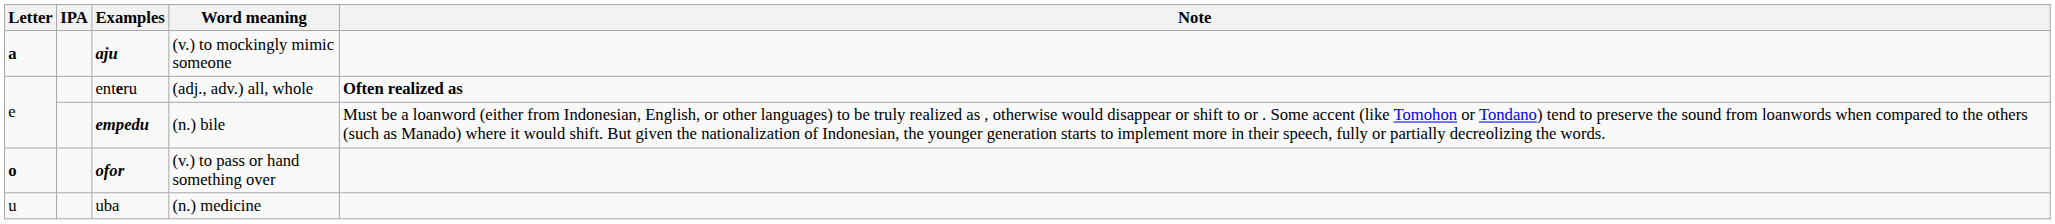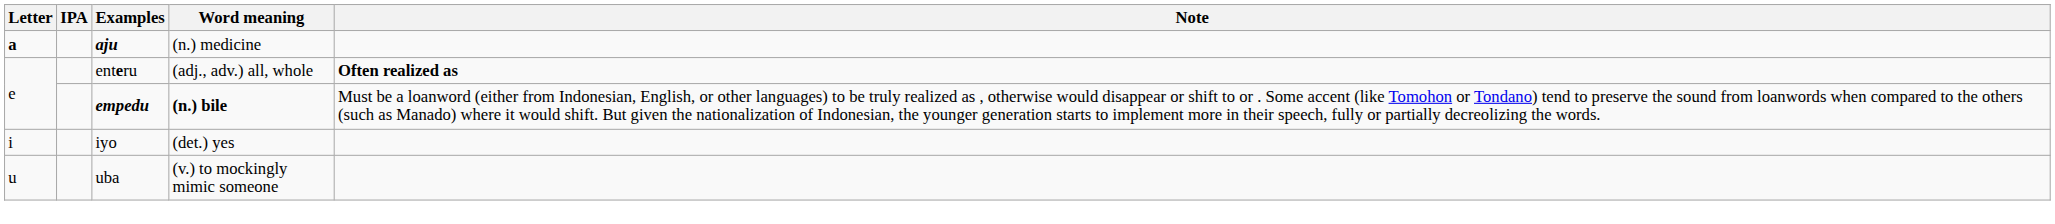aju | Word meaning: (v.) to mockingly mimic someone -> (n.) medicine
empedu | Word meaning: normal -> bold
+ row: i | iyo | (det.) yes
- row: o | ofor | (v.) to pass or hand something over
uba | Word meaning: (n.) medicine -> (v.) to mockingly mimic someone
